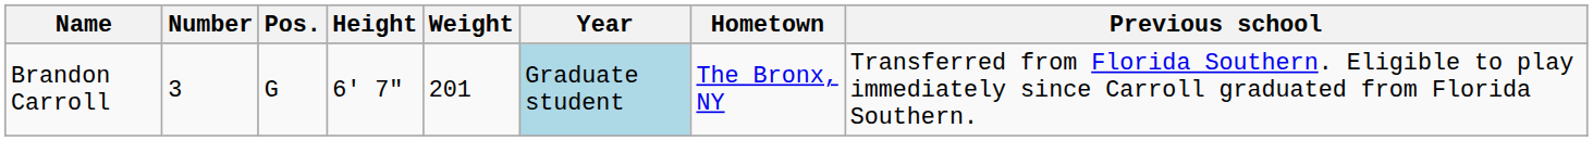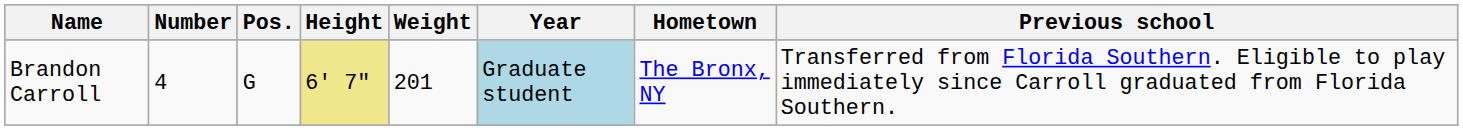Brandon Carroll | Number: 3 -> 4
Brandon Carroll | Height: no background -> khaki background
